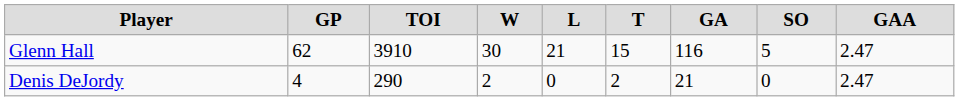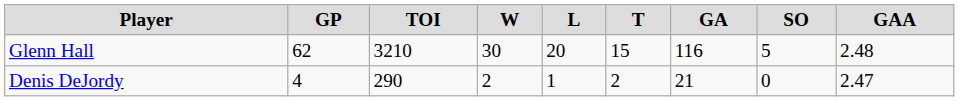Glenn Hall | TOI: 3910 -> 3210
Glenn Hall | L: 21 -> 20
Glenn Hall | GAA: 2.47 -> 2.48
Denis DeJordy | L: 0 -> 1
